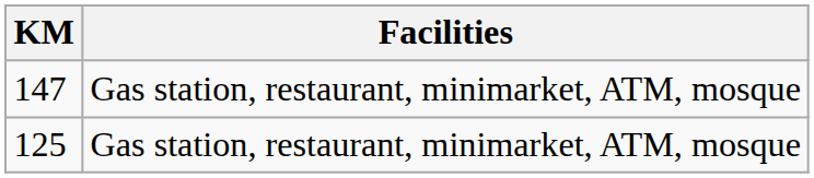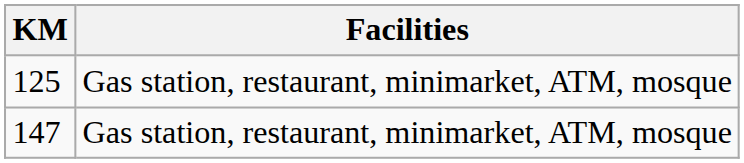rows swapped: 125 <-> 147
